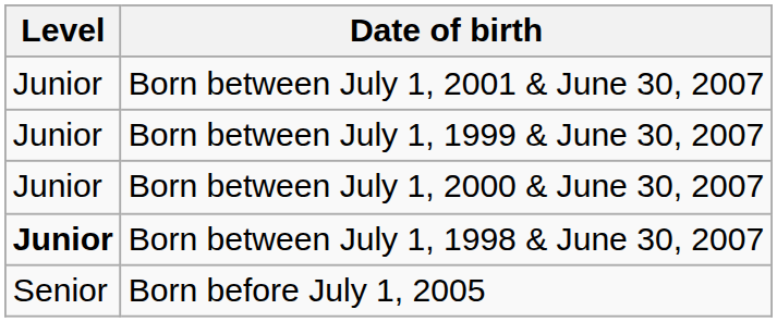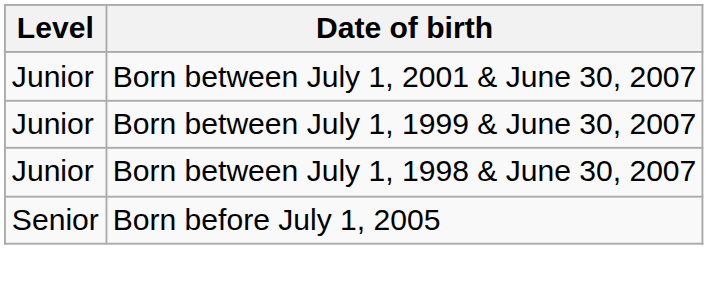- row: Junior | Born between July 1, 2000 & June 30, 2007
Born between July 1, 1998 & June 30, 2007 | Level: bold -> normal
